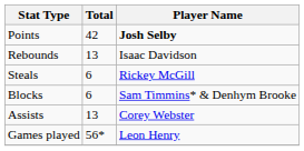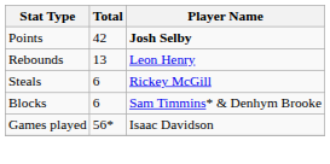Rebounds | Player Name: Isaac Davidson -> Leon Henry
- row: Assists | 13 | Corey Webster
Games played | Player Name: Leon Henry -> Isaac Davidson
